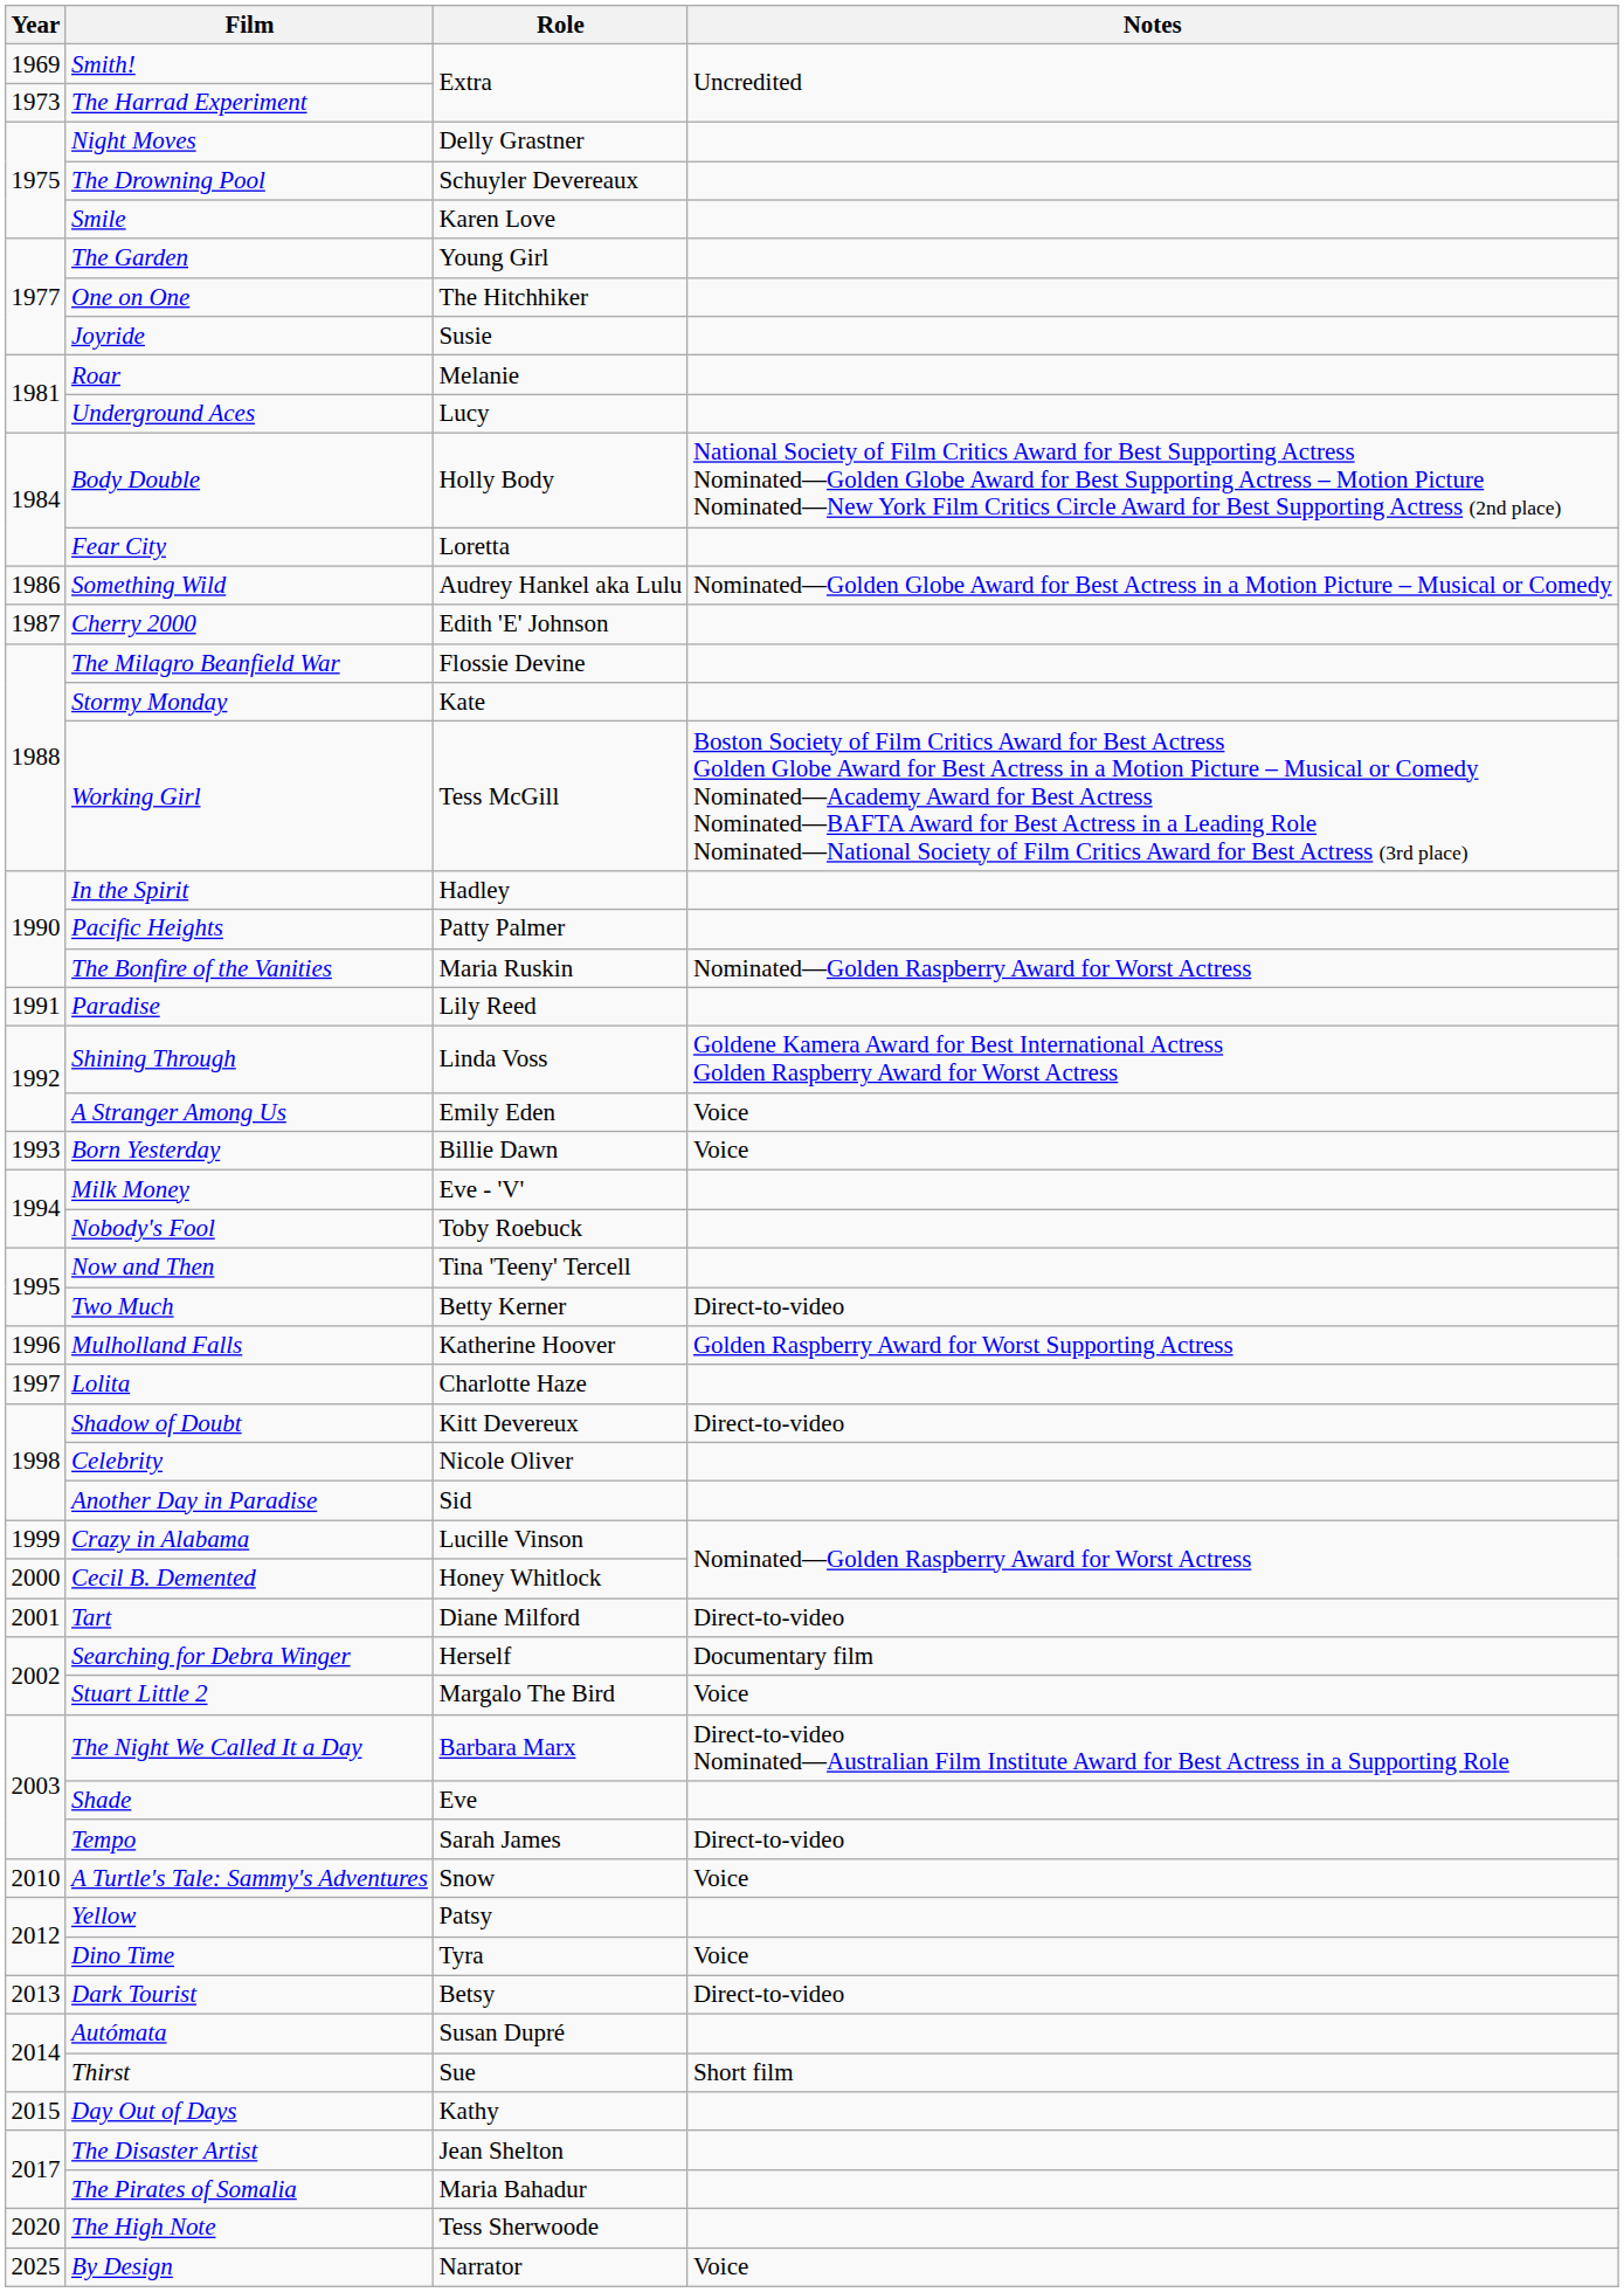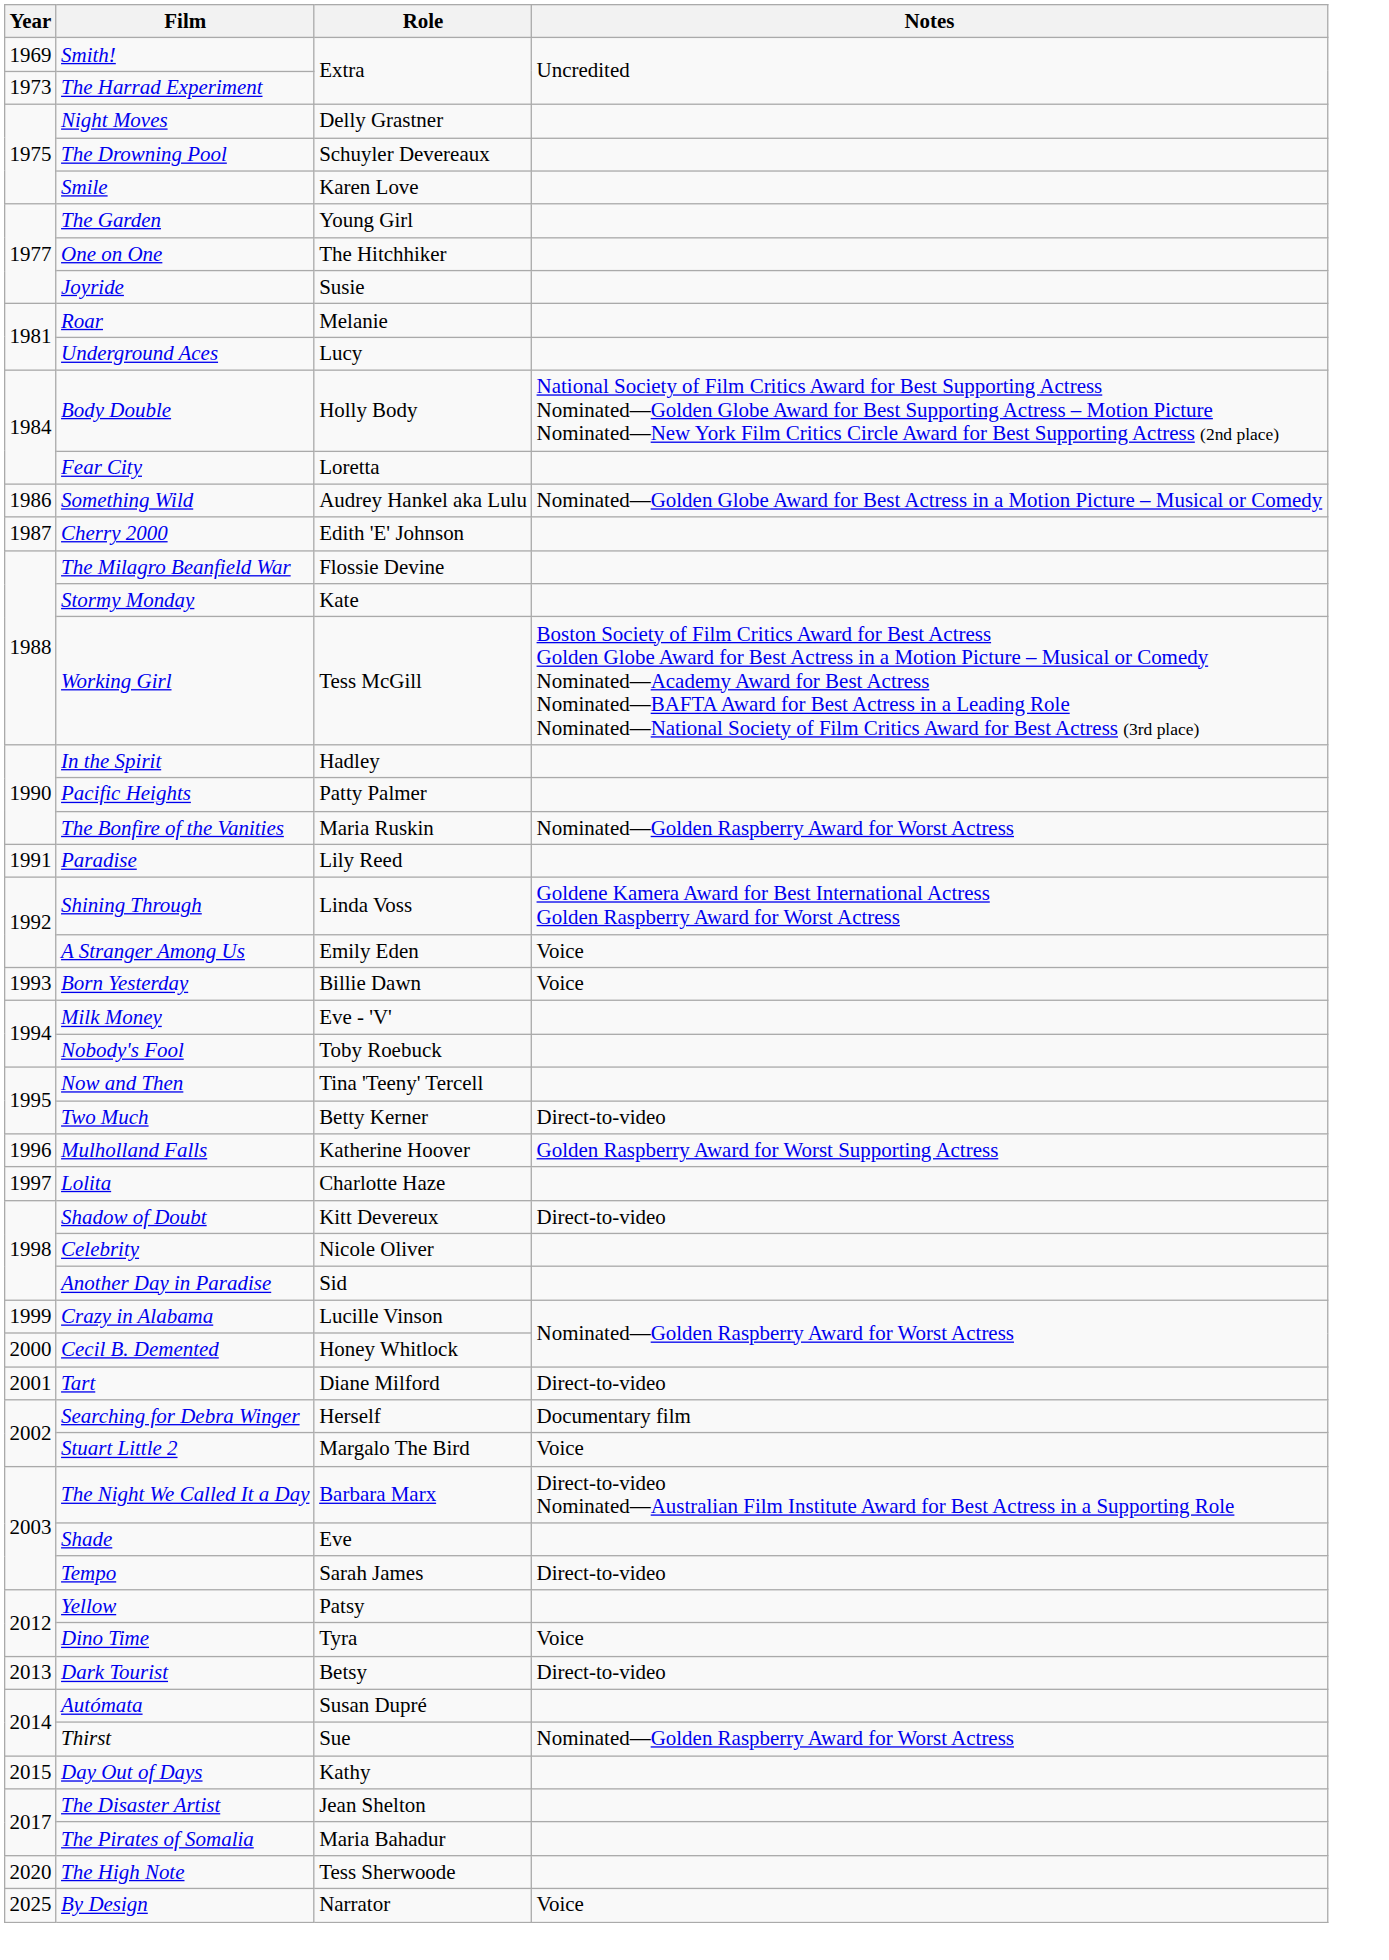- row: 2010 | A Turtle's Tale: Sammy's Adventures | Snow | Voice
Thirst | Notes: Short film -> Nominated—Golden Raspberry Award for Worst Actress
